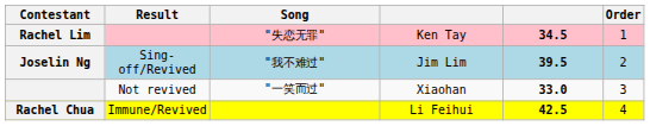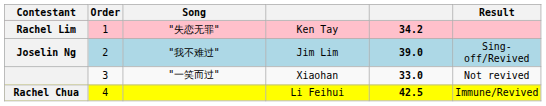columns swapped: Order <-> Result
Rachel Lim | column 5: 34.5 -> 34.2
Joselin Ng | column 5: 39.5 -> 39.0
